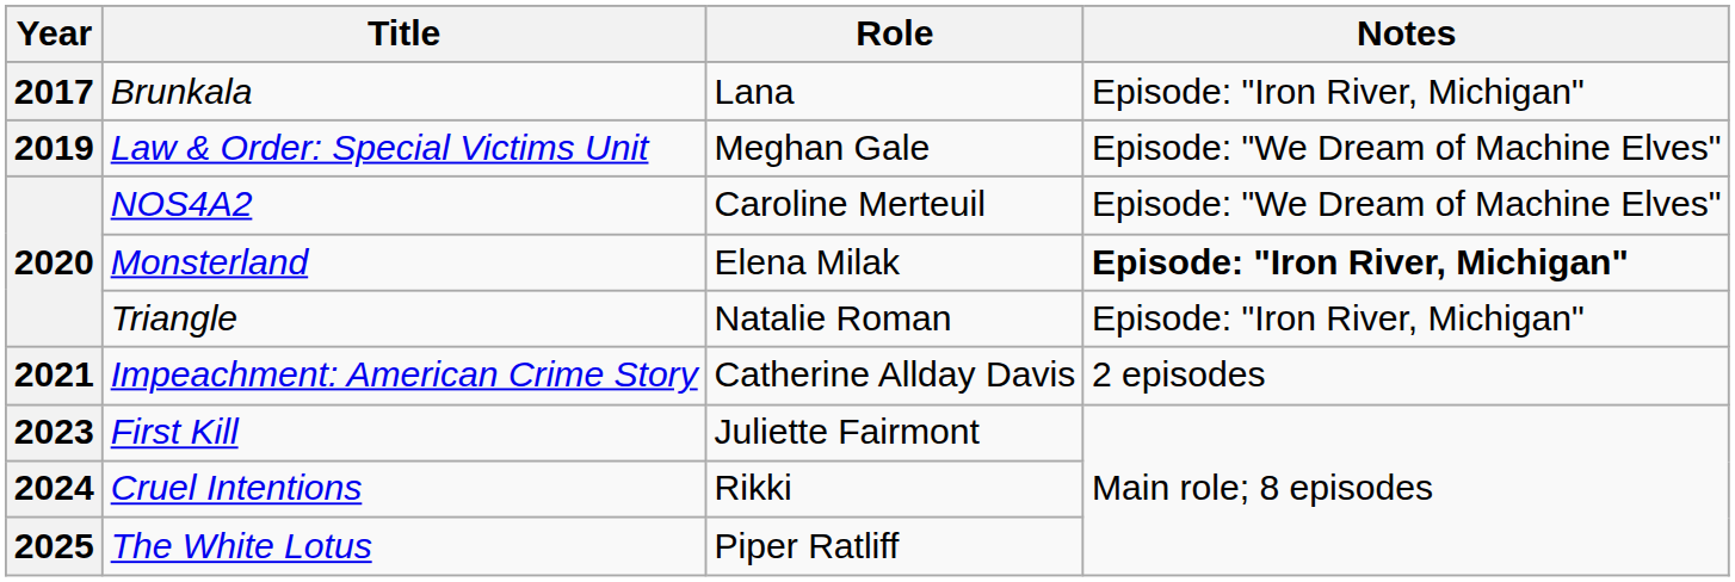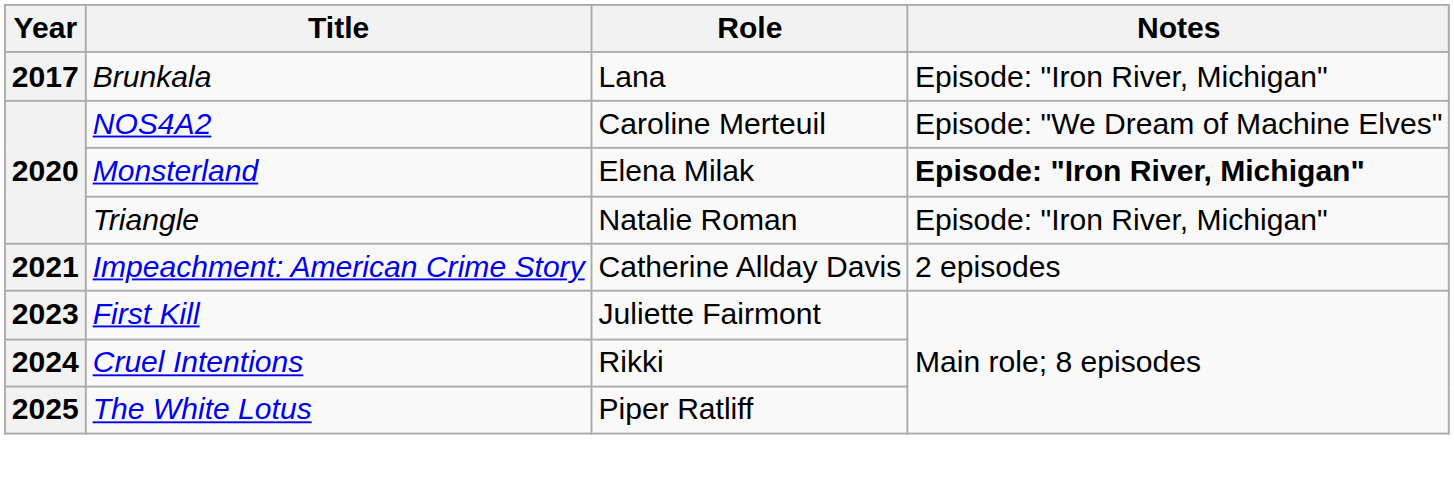- row: 2019 | Law & Order: Special Victims Unit | Meghan Gale | Episode: "We Dream of Machine Elves"
